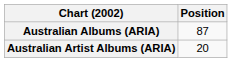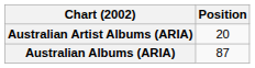rows swapped: Australian Albums (ARIA) <-> Australian Artist Albums (ARIA)
